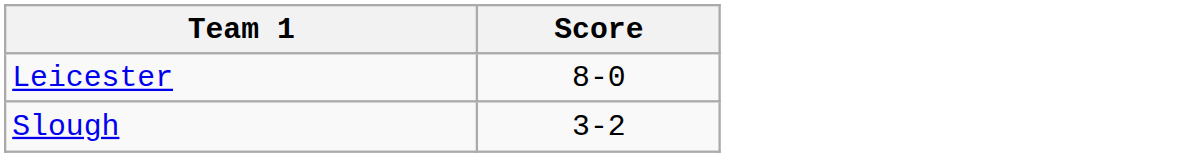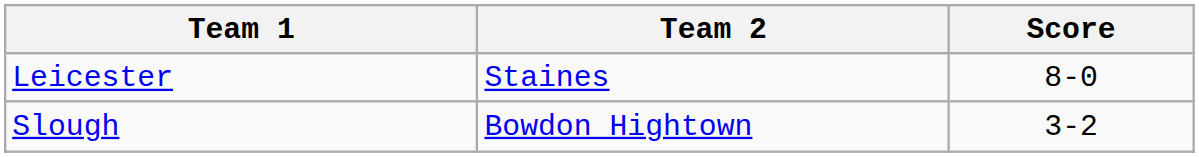+ column: Team 2 | Staines | Bowdon Hightown
